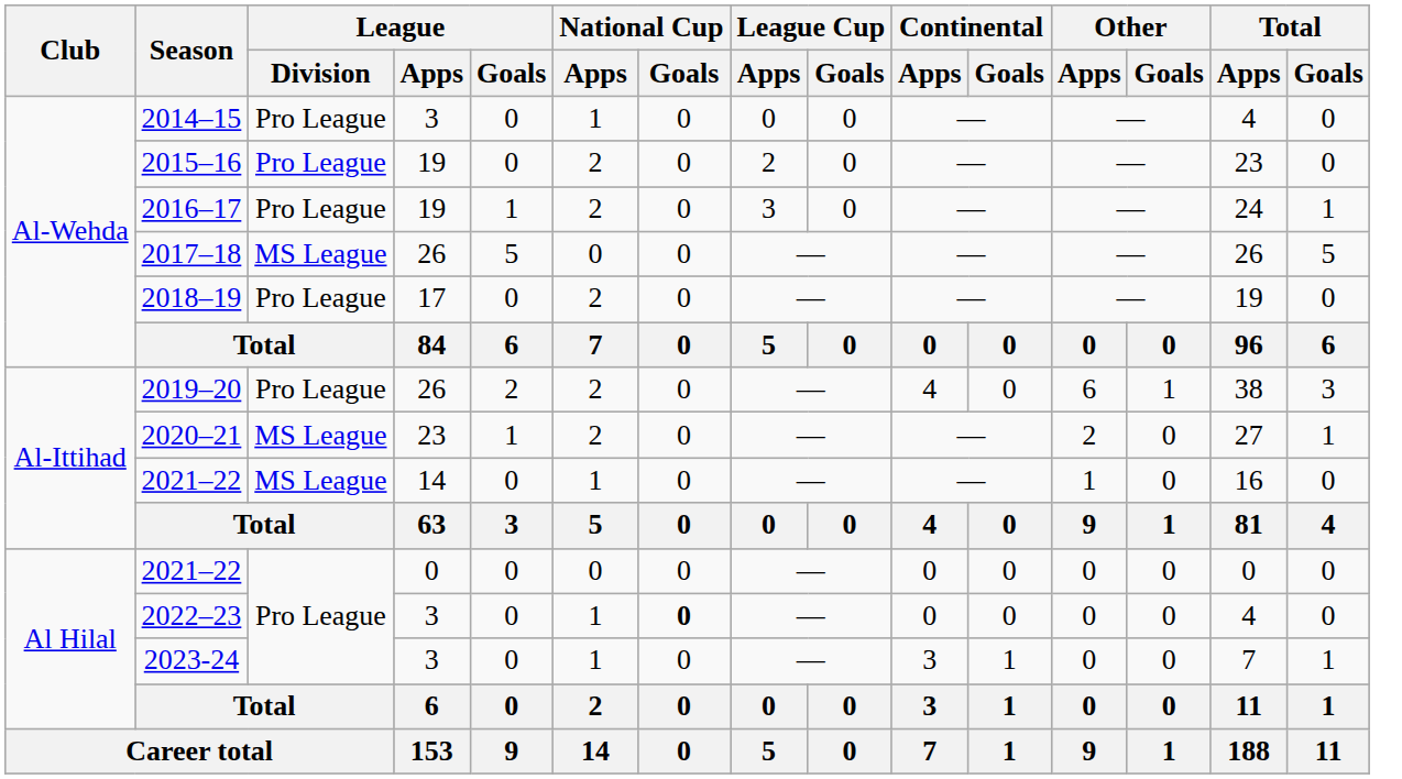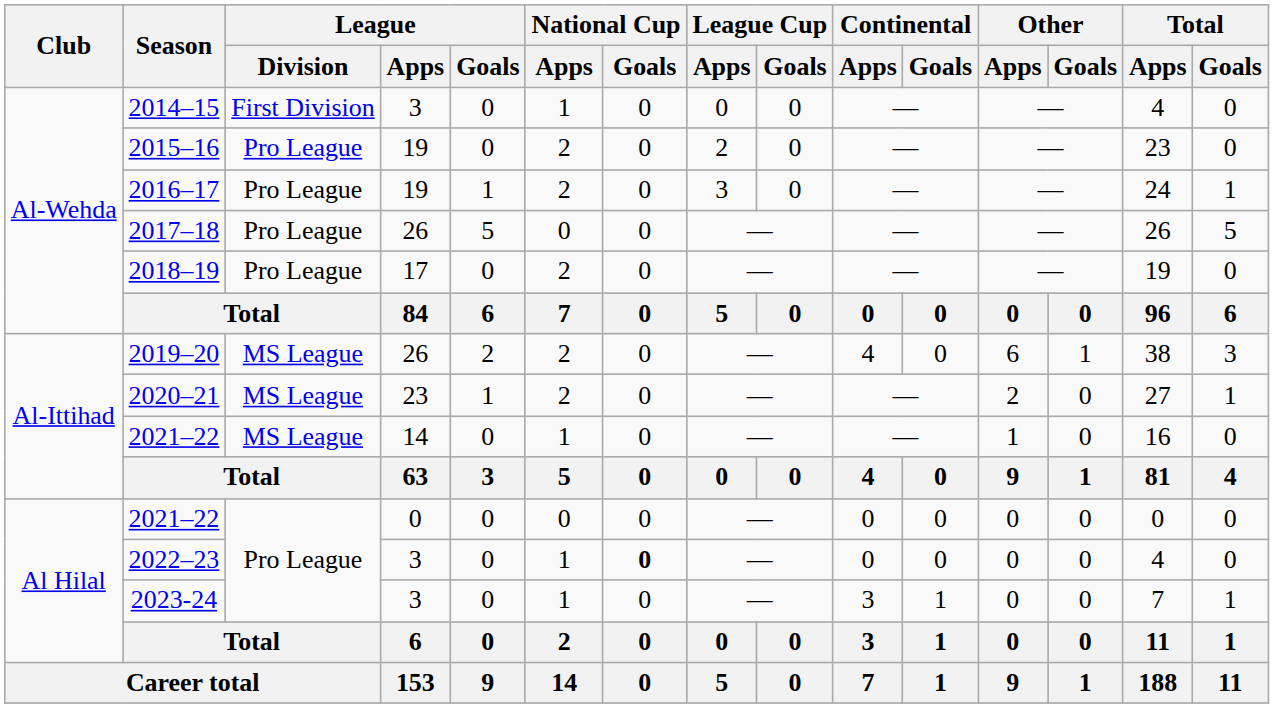2014–15 | League / Division: Pro League -> First Division
2017–18 | League / Division: MS League -> Pro League
2019–20 | League / Division: Pro League -> MS League
